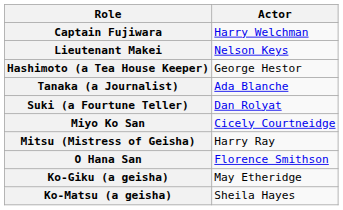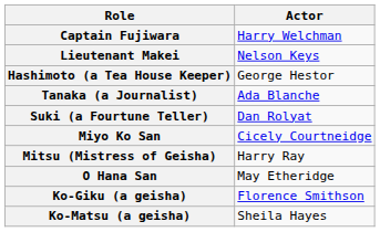O Hana San | Actor: Florence Smithson -> May Etheridge
Ko-Giku (a geisha) | Actor: May Etheridge -> Florence Smithson
